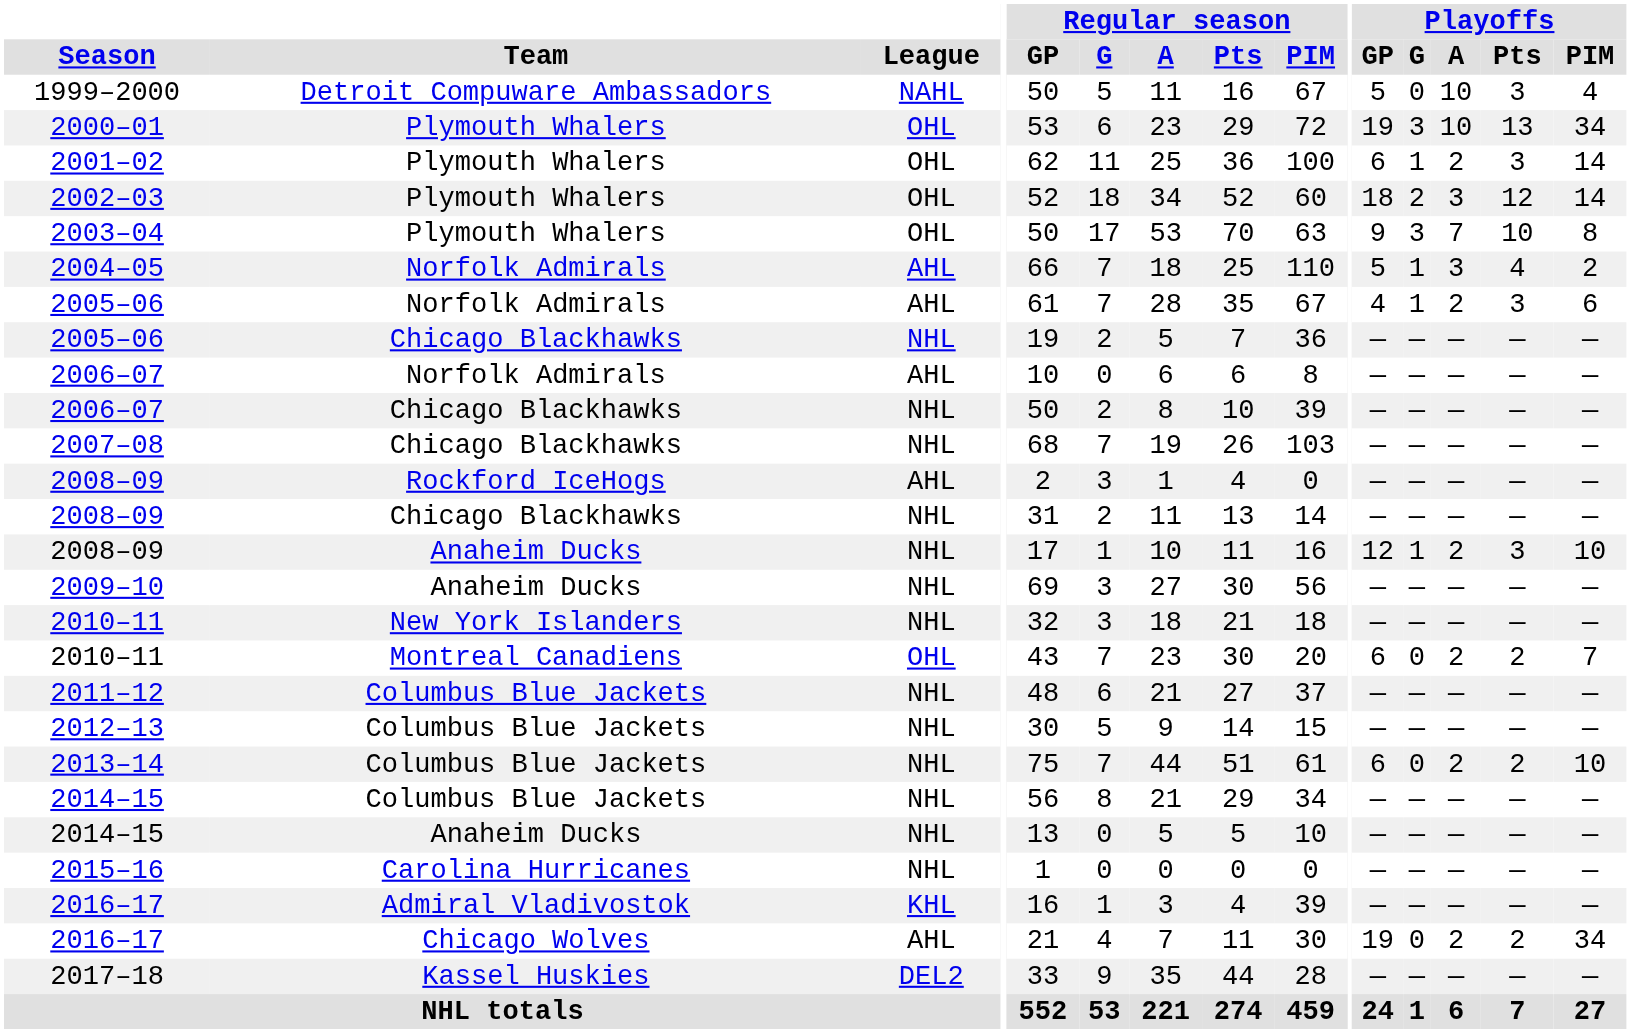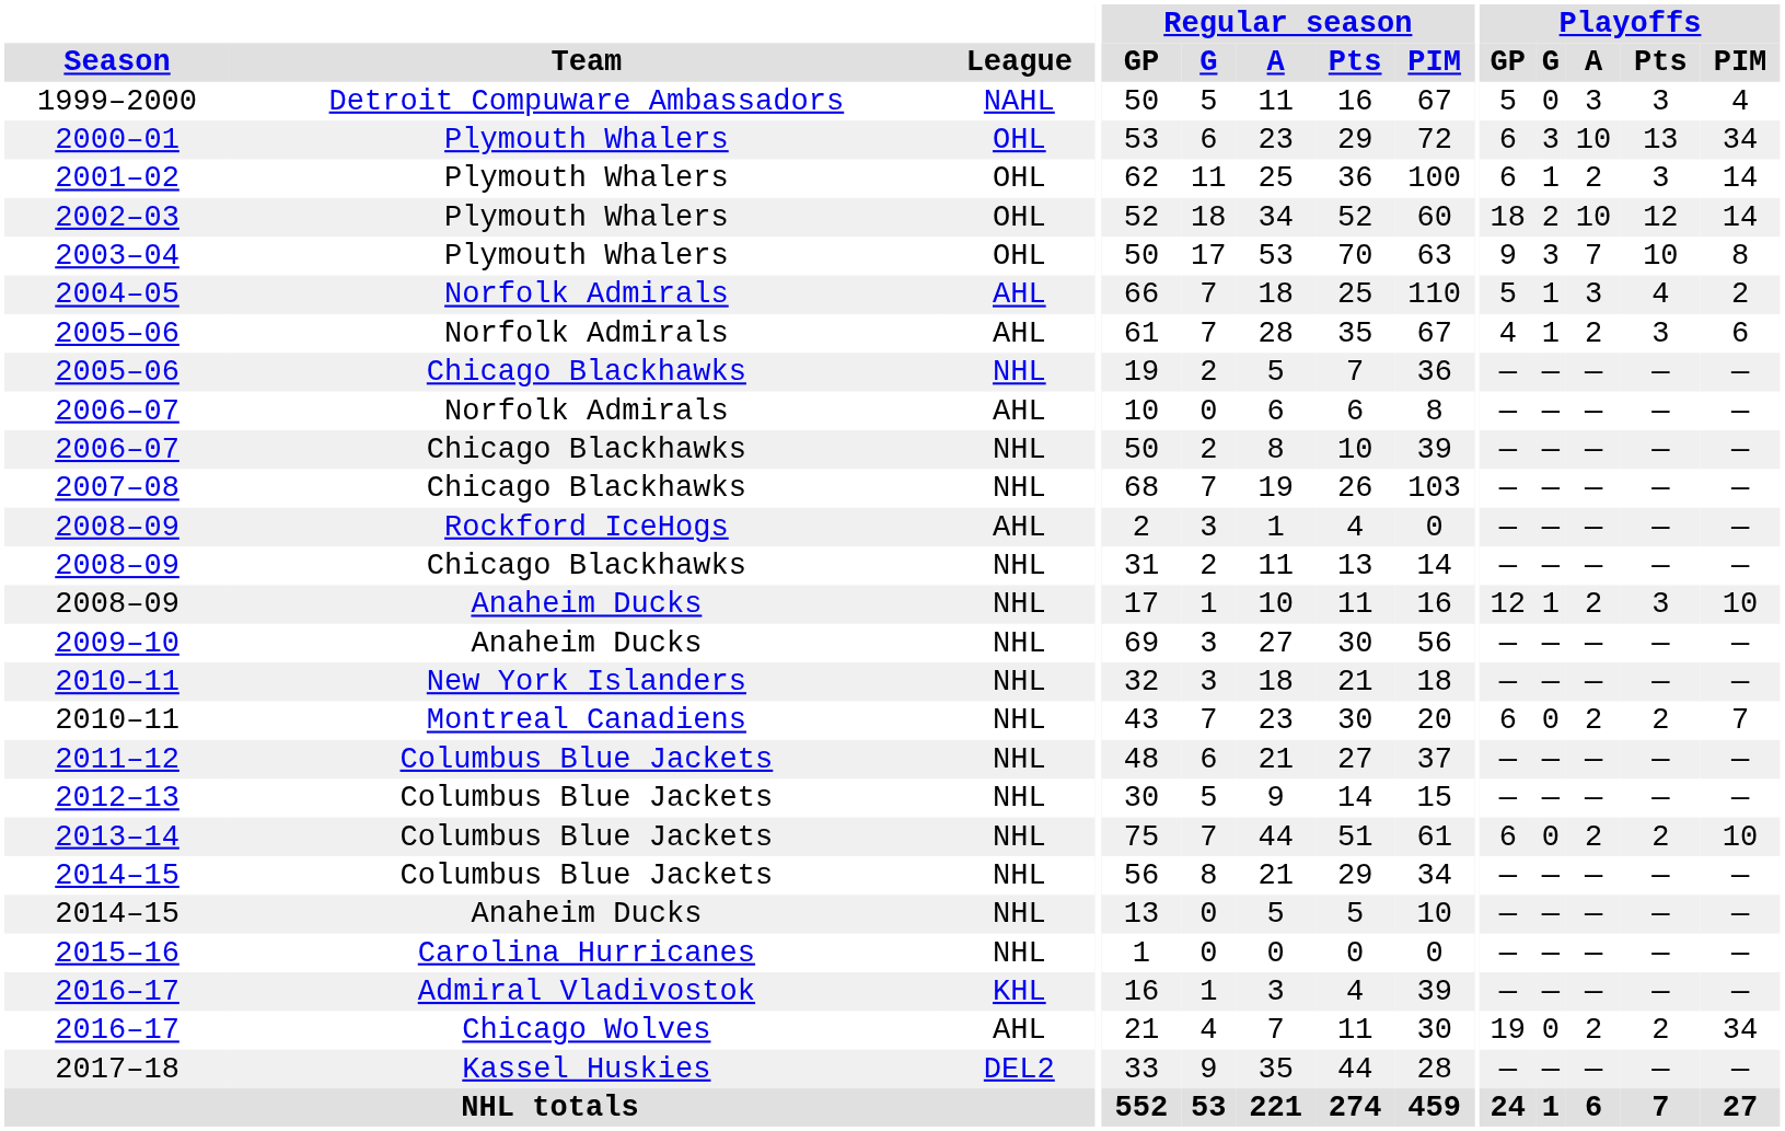1999–2000 | Playoffs / A: 10 -> 3
2000–01 | Playoffs / GP: 19 -> 6
2002–03 | Playoffs / A: 3 -> 10
2010–11 / Montreal Canadiens | League: OHL -> NHL
